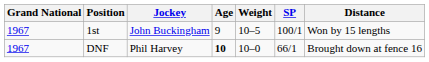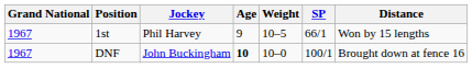1st | Jockey: John Buckingham -> Phil Harvey
1st | SP: 100/1 -> 66/1
DNF | Jockey: Phil Harvey -> John Buckingham
DNF | SP: 66/1 -> 100/1
